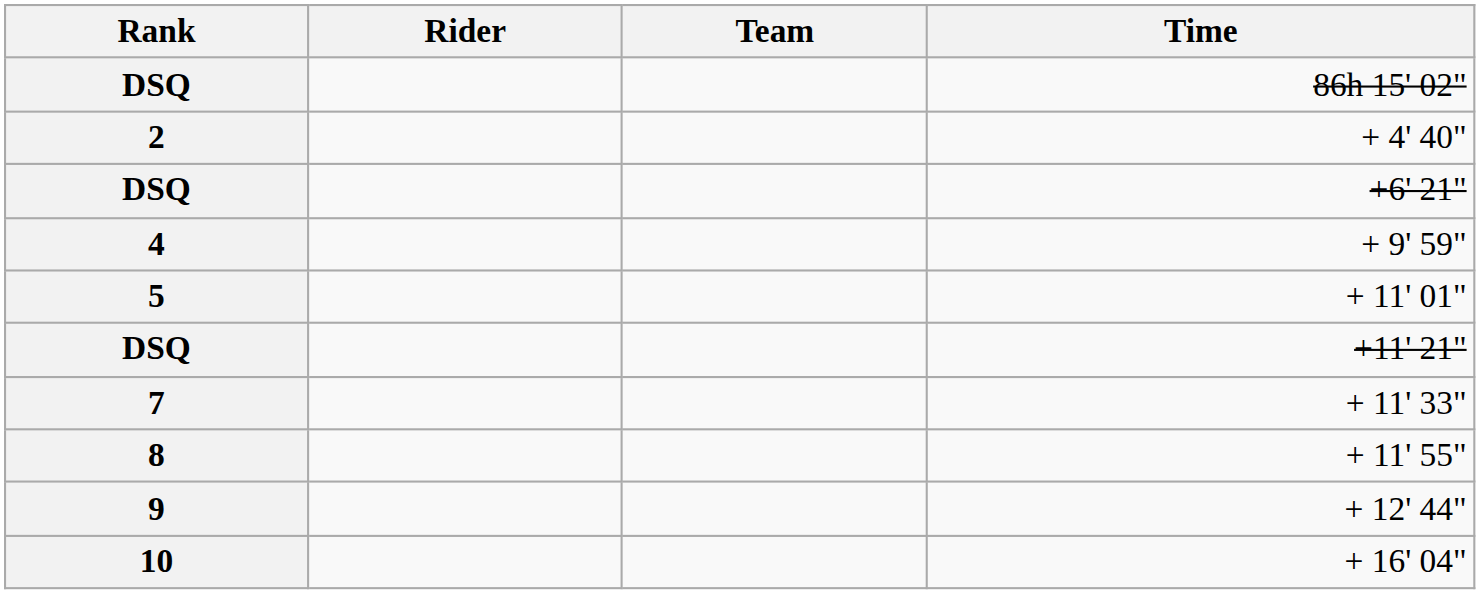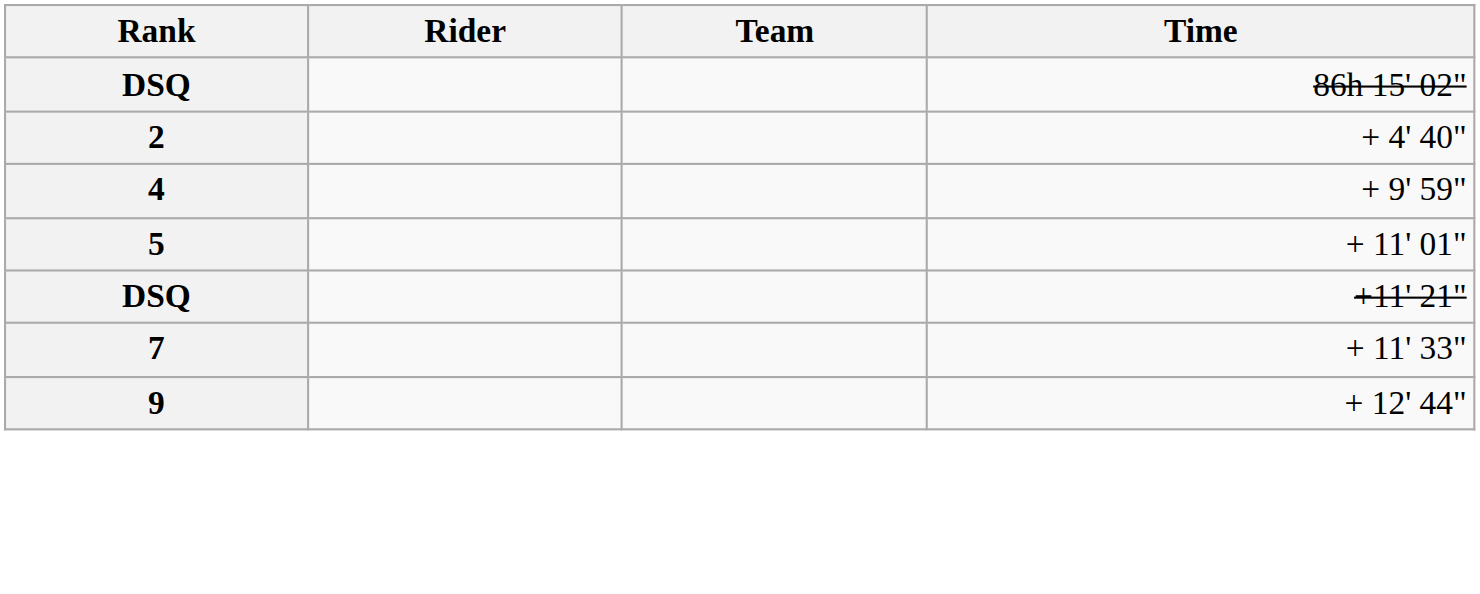- row: DSQ | +6' 21"
- row: 8 | + 11' 55"
- row: 10 | + 16' 04"
